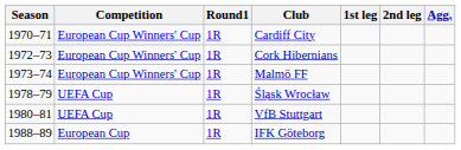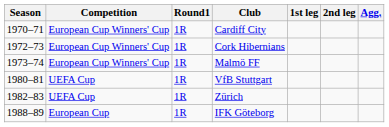- row: 1978–79 | UEFA Cup | 1R | Śląsk Wrocław
+ row: 1982–83 | UEFA Cup | 1R | Zürich
